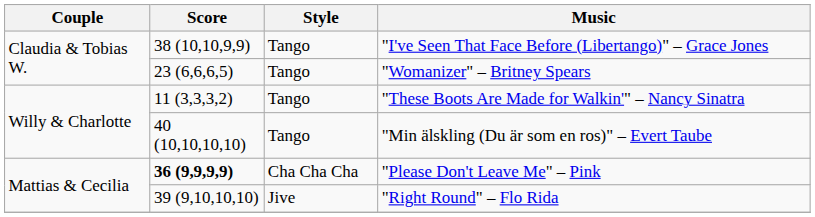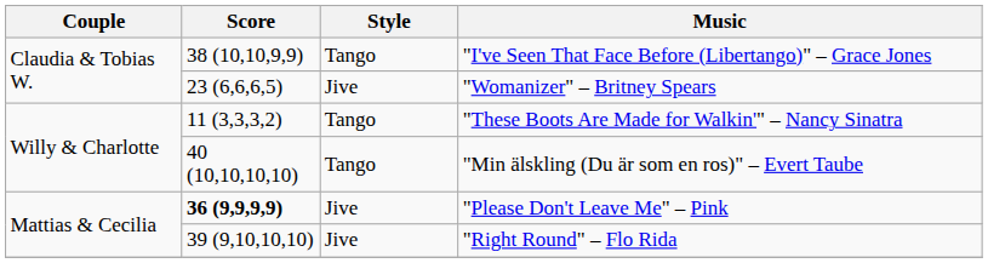"Womanizer" – Britney Spears | Style: Tango -> Jive
"Please Don't Leave Me" – Pink | Style: Cha Cha Cha -> Jive
